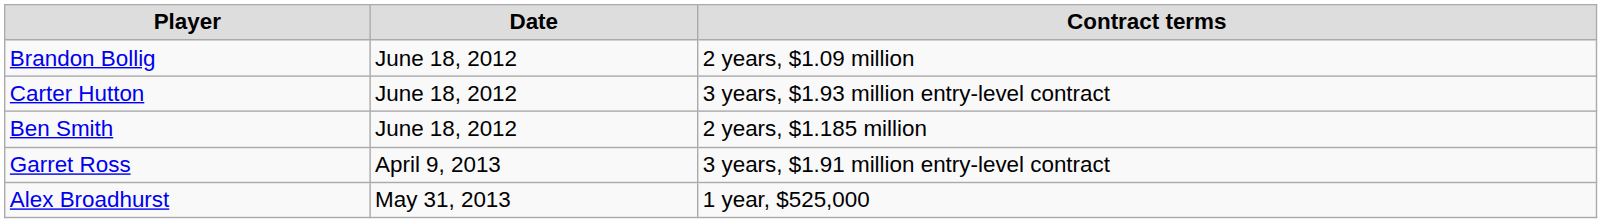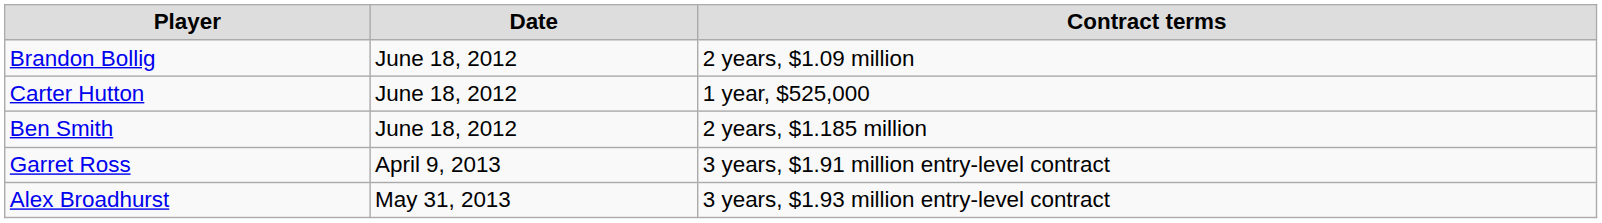Carter Hutton | Contract terms: 3 years, $1.93 million entry-level contract -> 1 year, $525,000
Alex Broadhurst | Contract terms: 1 year, $525,000 -> 3 years, $1.93 million entry-level contract
